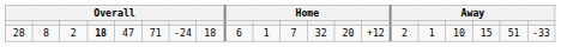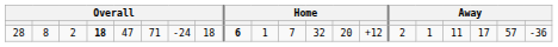28 | column 9: normal -> bold
28 | column 17: 10 -> 11
28 | column 18: 15 -> 17
28 | column 19: 51 -> 57
28 | column 20: -33 -> -36
